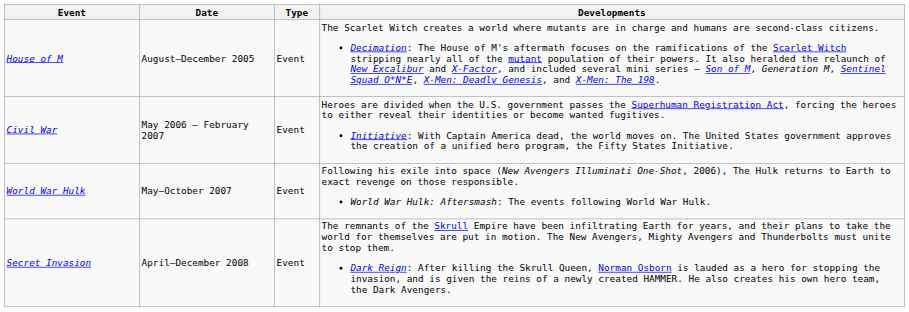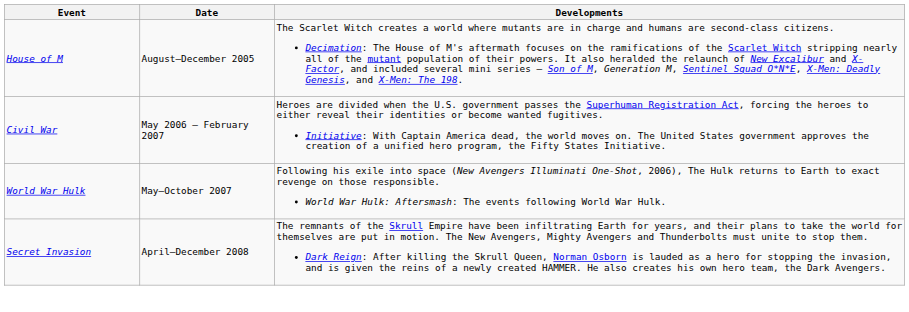- column: Type | Event | Event | Event | Event
